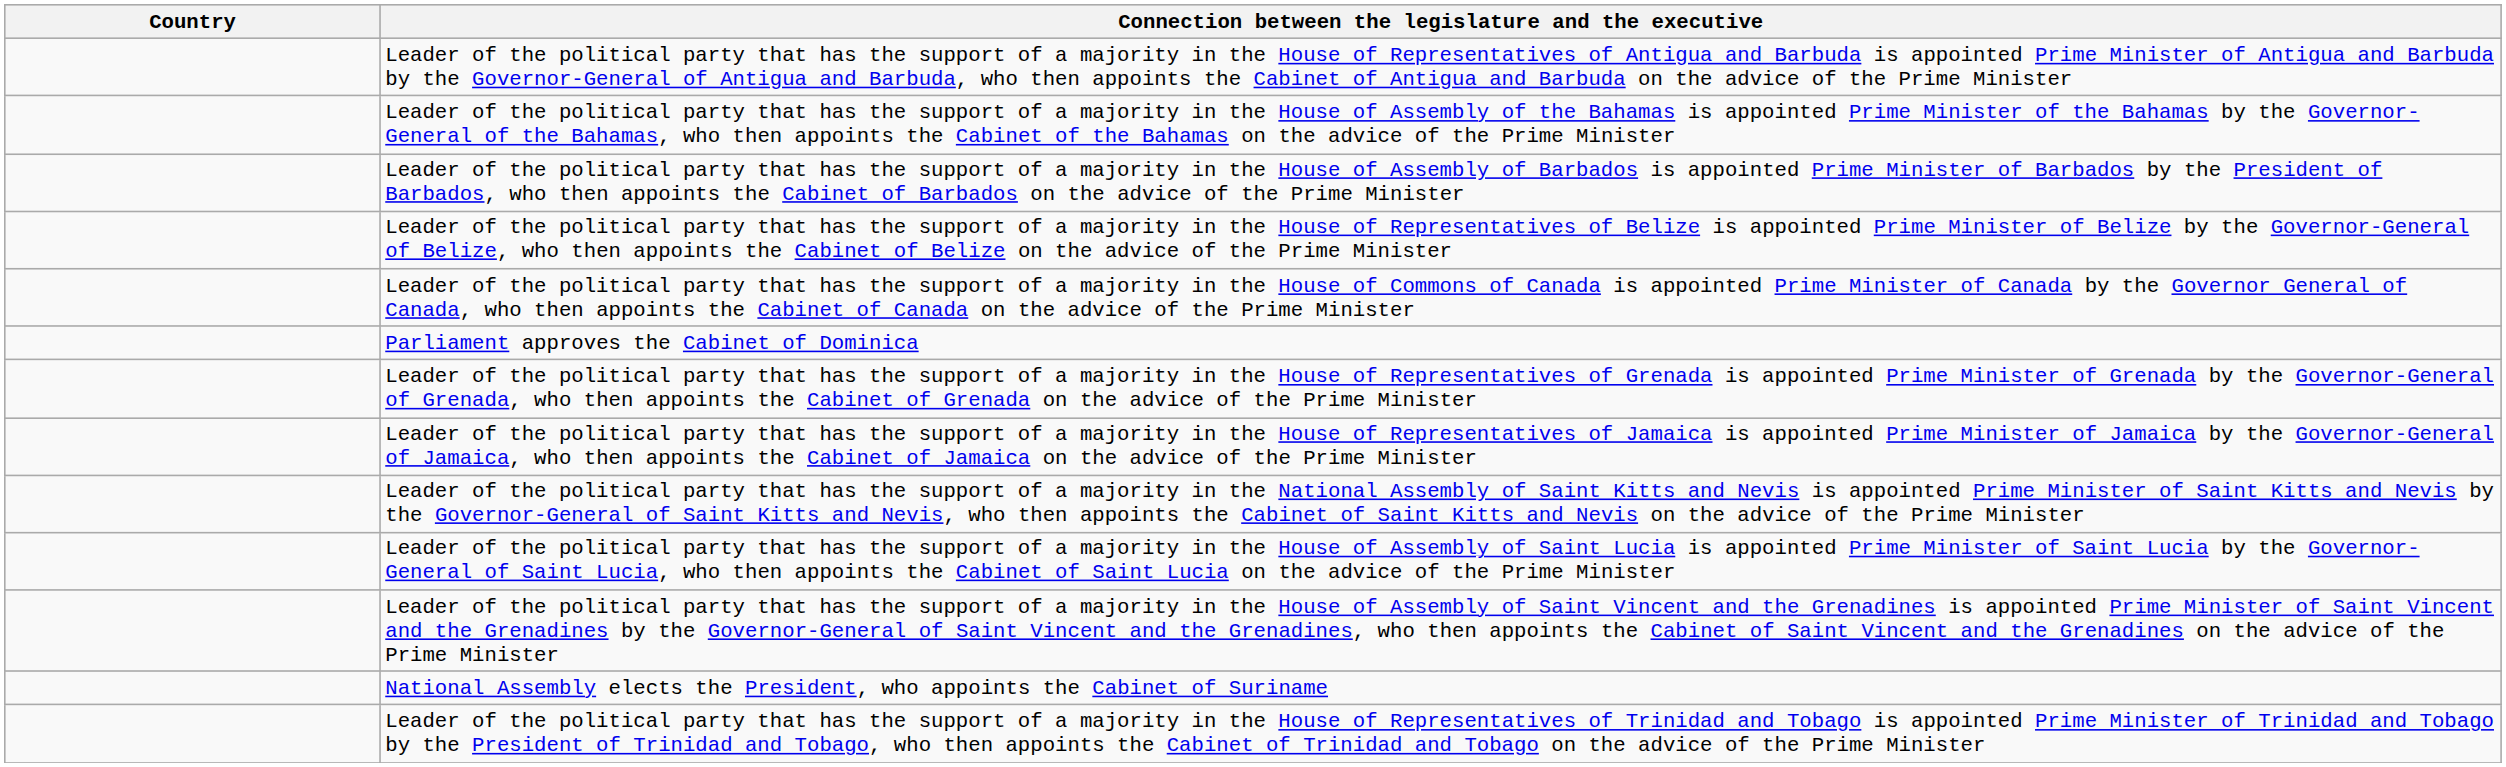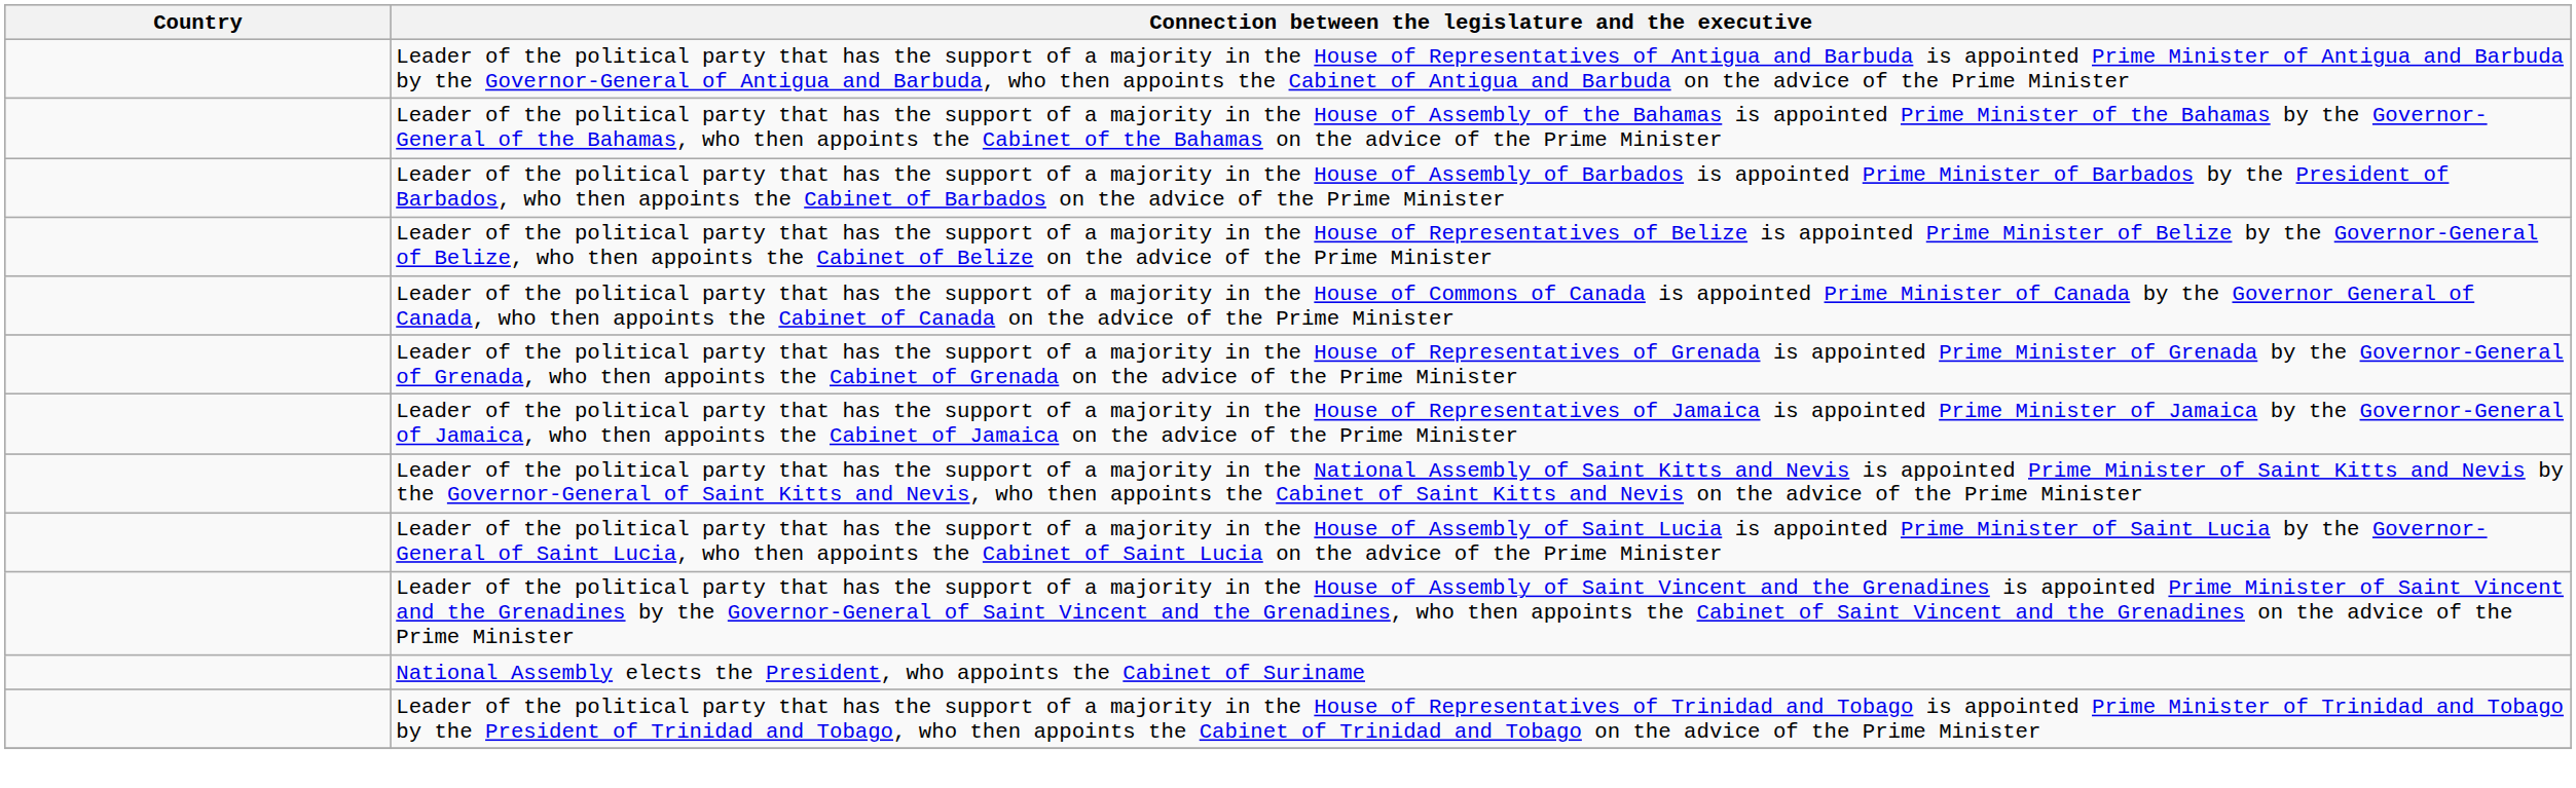- row: Parliament approves the Cabinet of Dominica
